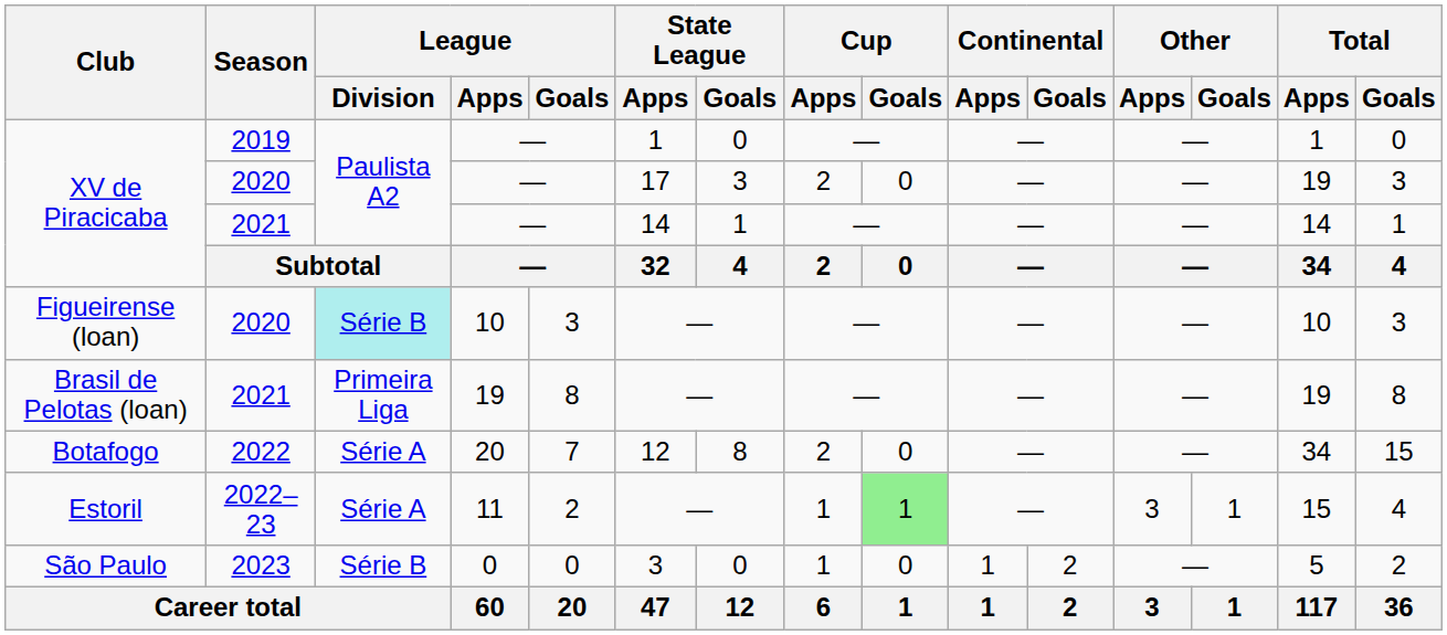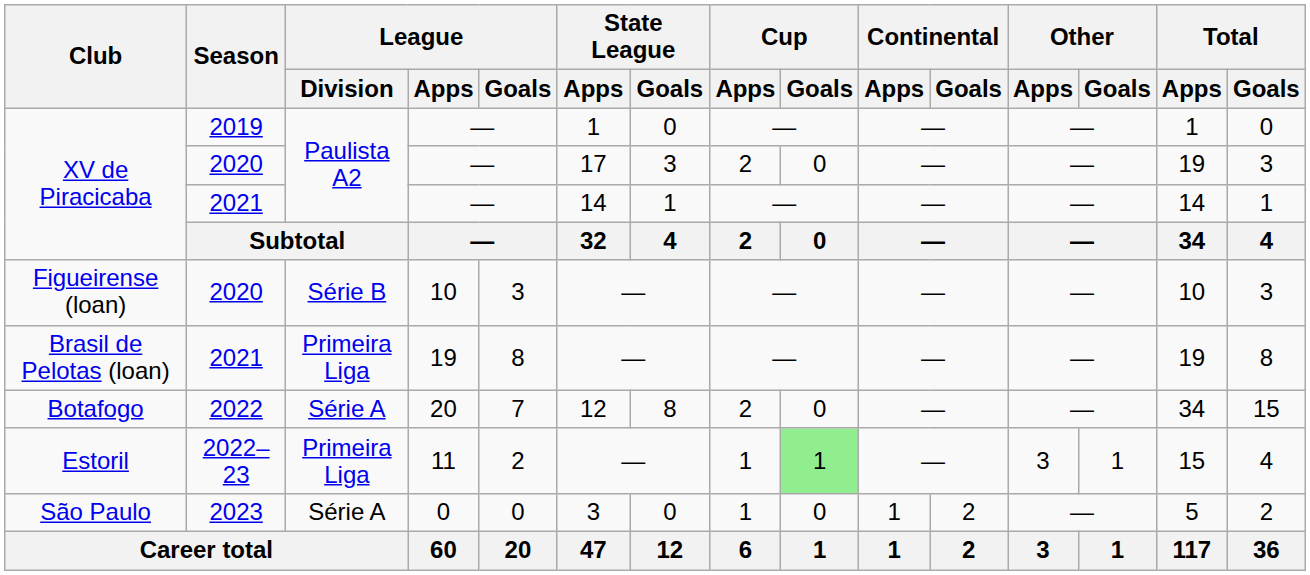Figueirense (loan) | League / Division: paleturquoise background -> no background
Estoril | League / Division: Série A -> Primeira Liga
São Paulo | League / Division: Série B -> Série A
